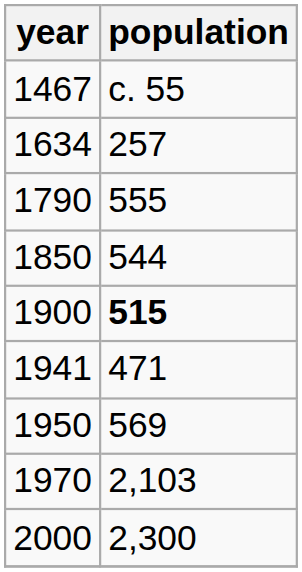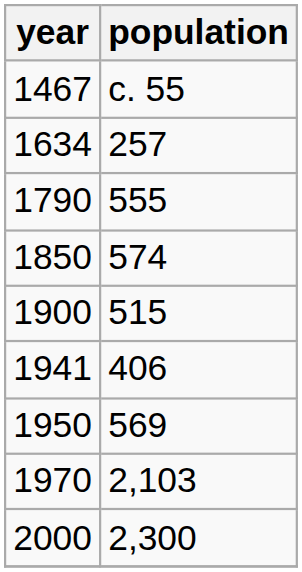1850 | population: 544 -> 574
1900 | population: bold -> normal
1941 | population: 471 -> 406
